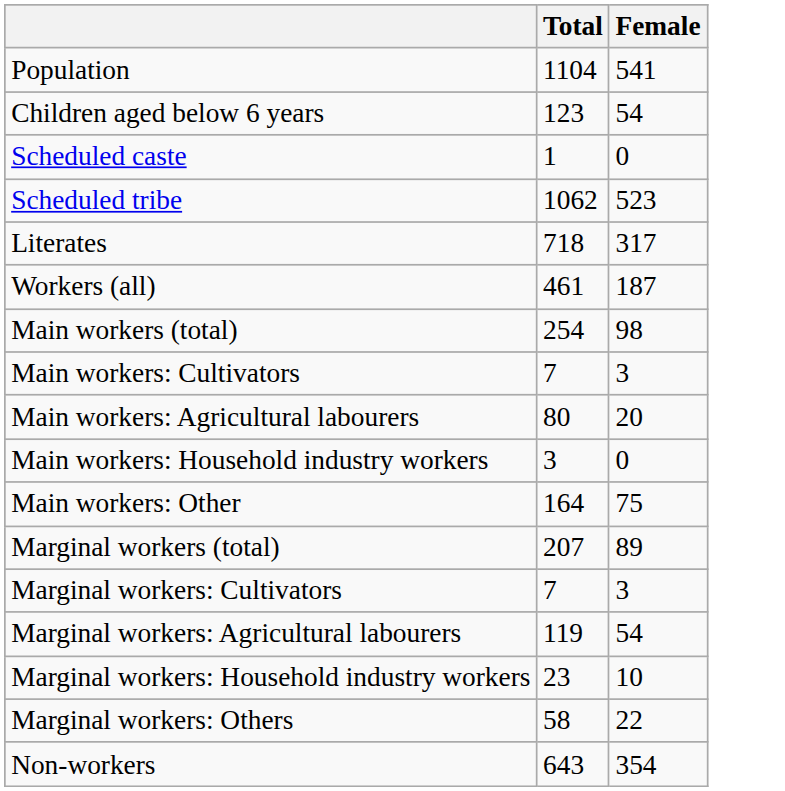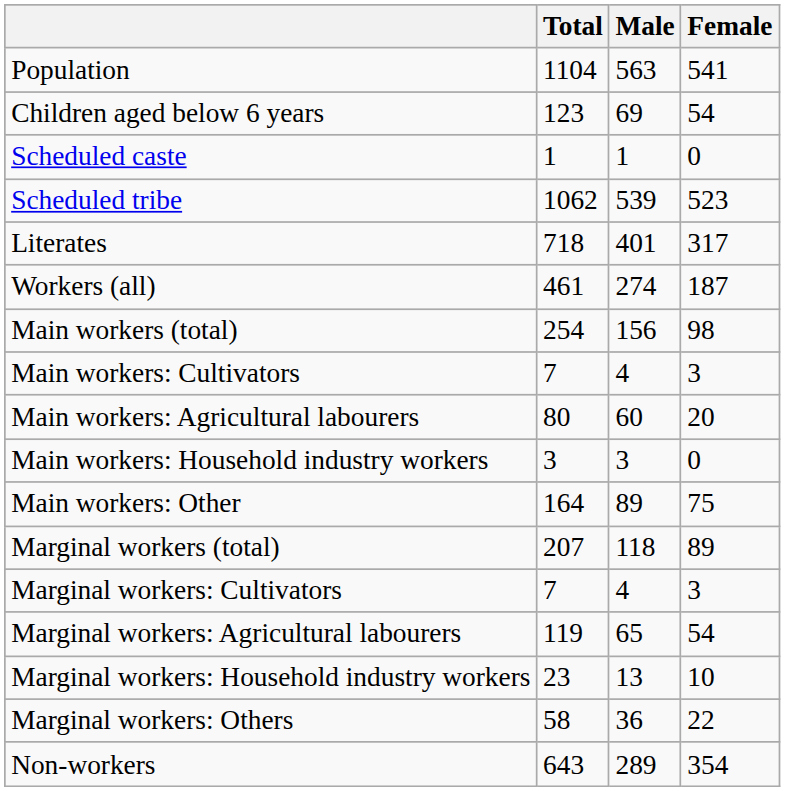+ column: Male | 563 | 69 | 1 | 539 | 401 | 274 | 156 | 4 | 60 | 3 | 89 | 118 | 4 | 65 | 13 | 36 | 289
